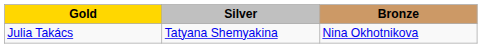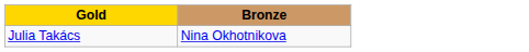- column: Silver | Tatyana Shemyakina
